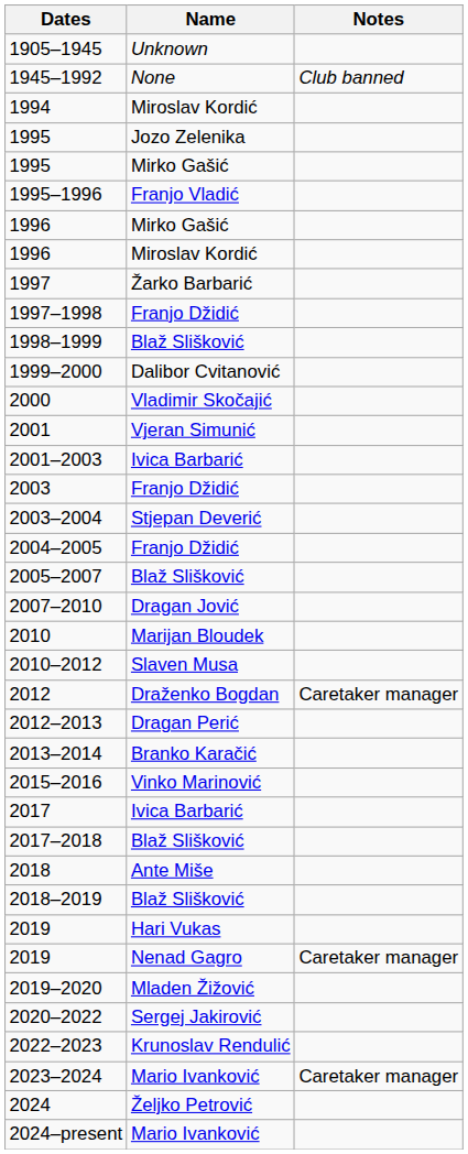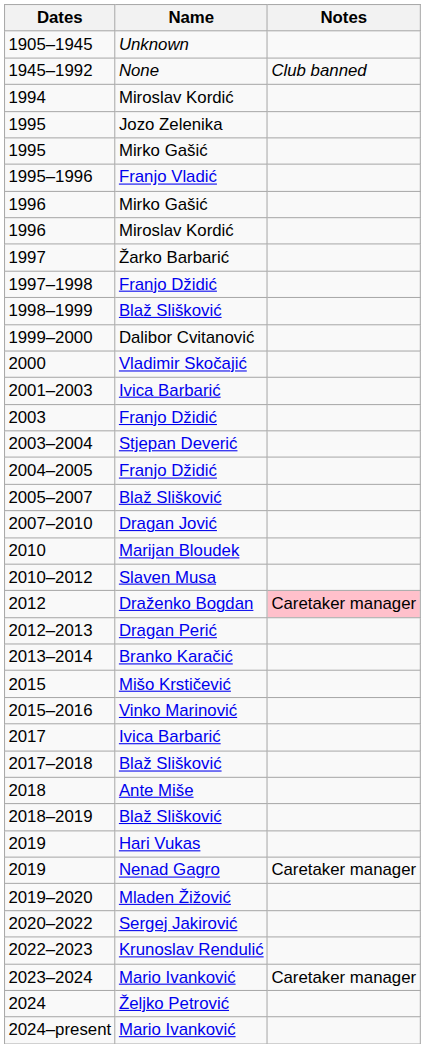- row: 2001 | Vjeran Simunić
2012 | Notes: no background -> pink background
+ row: 2015 | Mišo Krstičević
